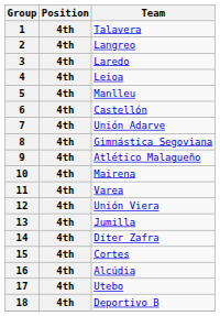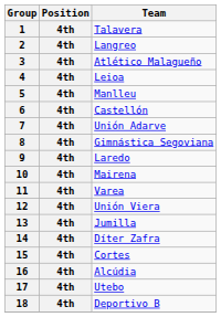3 | Team: Laredo -> Atlético Malagueño
9 | Team: Atlético Malagueño -> Laredo
